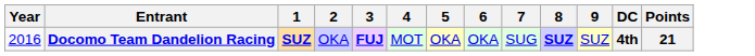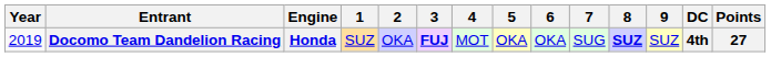+ column: Engine | Honda
Docomo Team Dandelion Racing | Year: 2016 -> 2019
Docomo Team Dandelion Racing | 1: bold -> normal
Docomo Team Dandelion Racing | Points: 21 -> 27
